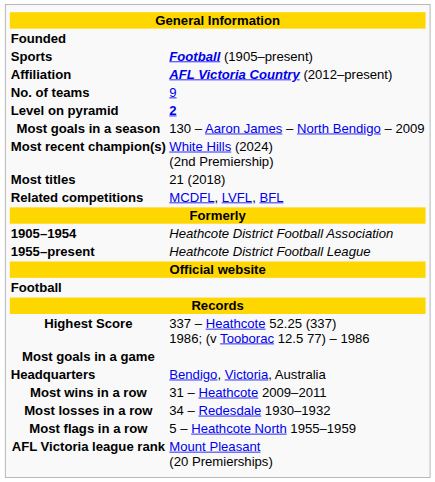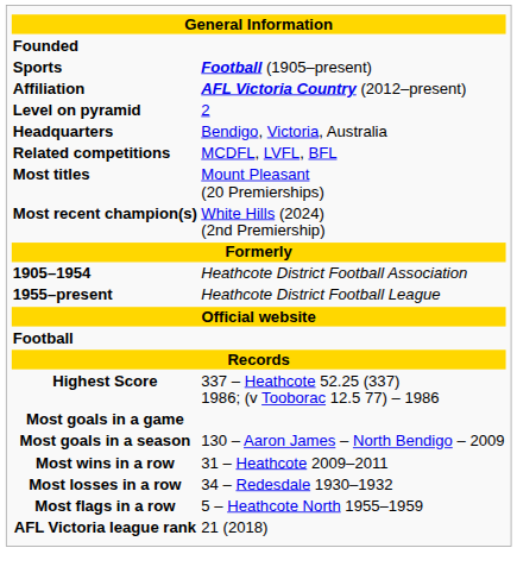- row: No. of teams | 9
Level on pyramid | column 2: bold -> normal
rows swapped: Headquarters <-> Most goals in a season
rows swapped: Most recent champion(s) <-> Related competitions
Most titles | column 2: 21 (2018) -> Mount Pleasant (20 Premierships)
AFL Victoria league rank | column 2: Mount Pleasant (20 Premierships) -> 21 (2018)
